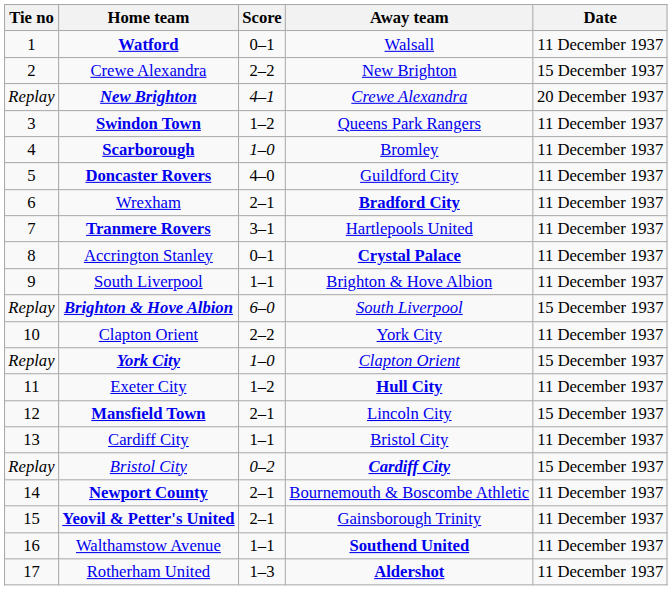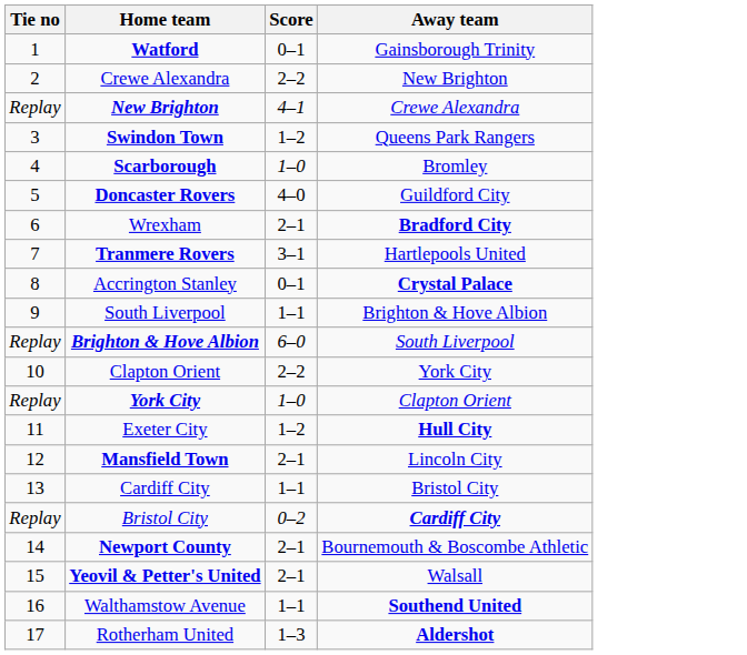- column: Date | 11 December 1937 | 15 December 1937 | 20 December 1937 | 11 December 1937 | 11 December 1937 | 11 December 1937 | 11 December 1937 | 11 December 1937 | 11 December 1937 | 11 December 1937 | 15 December 1937 | 11 December 1937 | 15 December 1937 | 11 December 1937 | 15 December 1937 | 11 December 1937 | 15 December 1937 | 11 December 1937 | 11 December 1937 | 11 December 1937 | 11 December 1937
Watford | Away team: Walsall -> Gainsborough Trinity
Yeovil & Petter's United | Away team: Gainsborough Trinity -> Walsall
